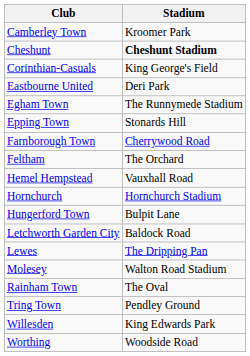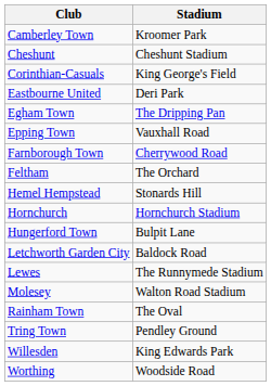Cheshunt | Stadium: bold -> normal
Egham Town | Stadium: The Runnymede Stadium -> The Dripping Pan
Epping Town | Stadium: Stonards Hill -> Vauxhall Road
Hemel Hempstead | Stadium: Vauxhall Road -> Stonards Hill
Lewes | Stadium: The Dripping Pan -> The Runnymede Stadium
